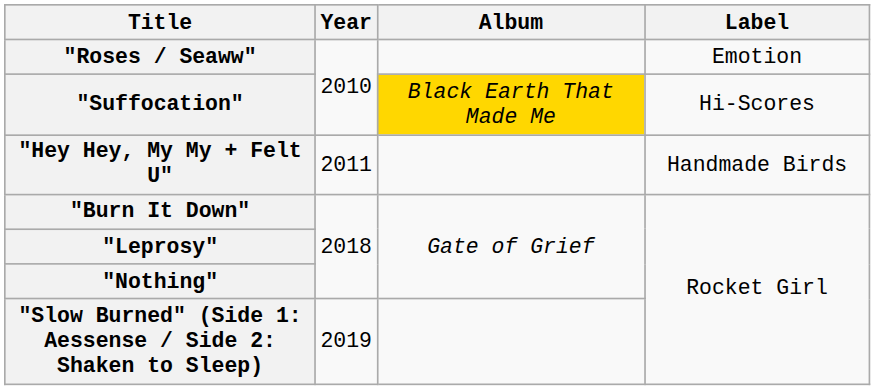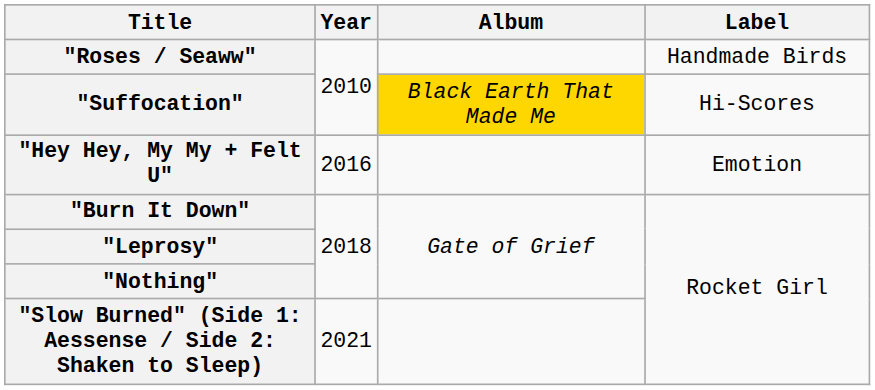"Roses / Seaww" | Label: Emotion -> Handmade Birds
"Hey Hey, My My + Felt U" | Year: 2011 -> 2016
"Hey Hey, My My + Felt U" | Label: Handmade Birds -> Emotion
"Slow Burned" (Side 1: Aessense / Side 2: Shaken to Sleep) | Year: 2019 -> 2021
